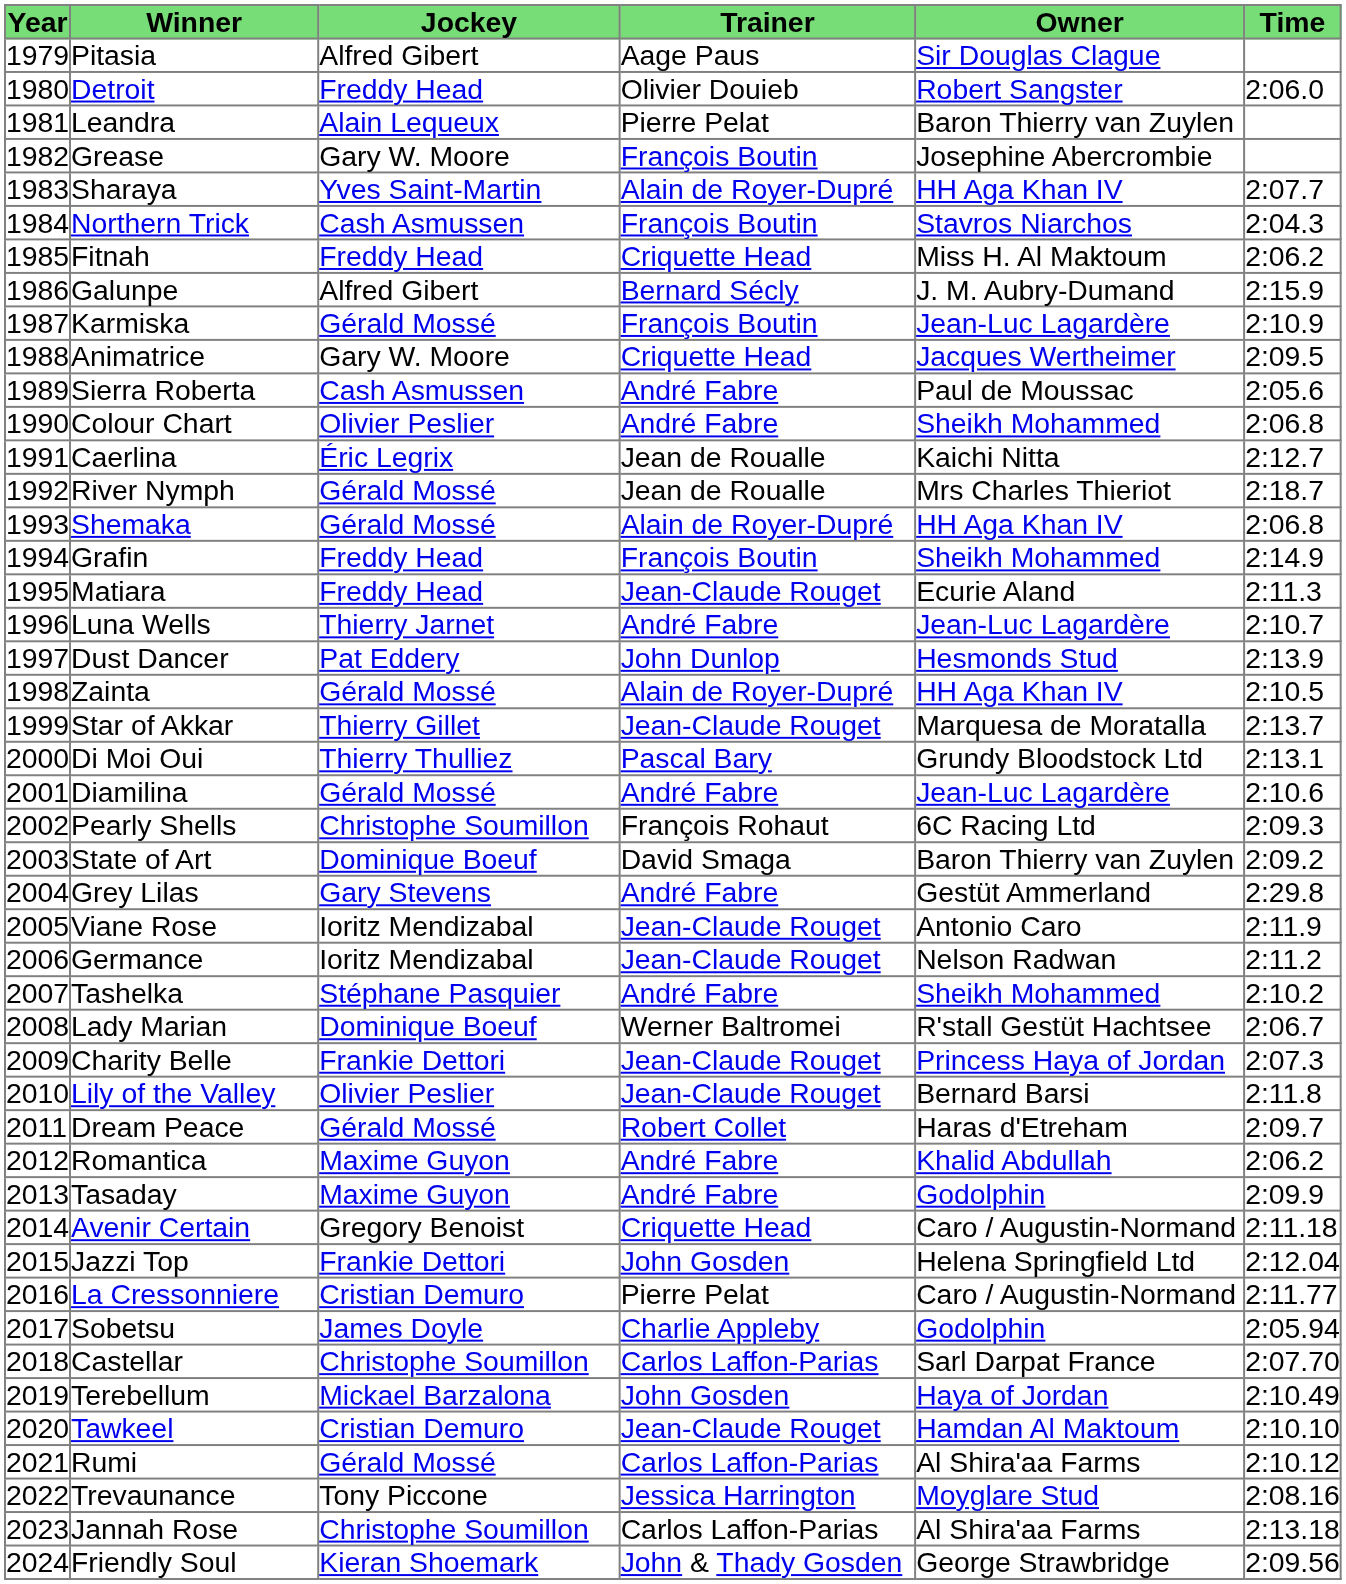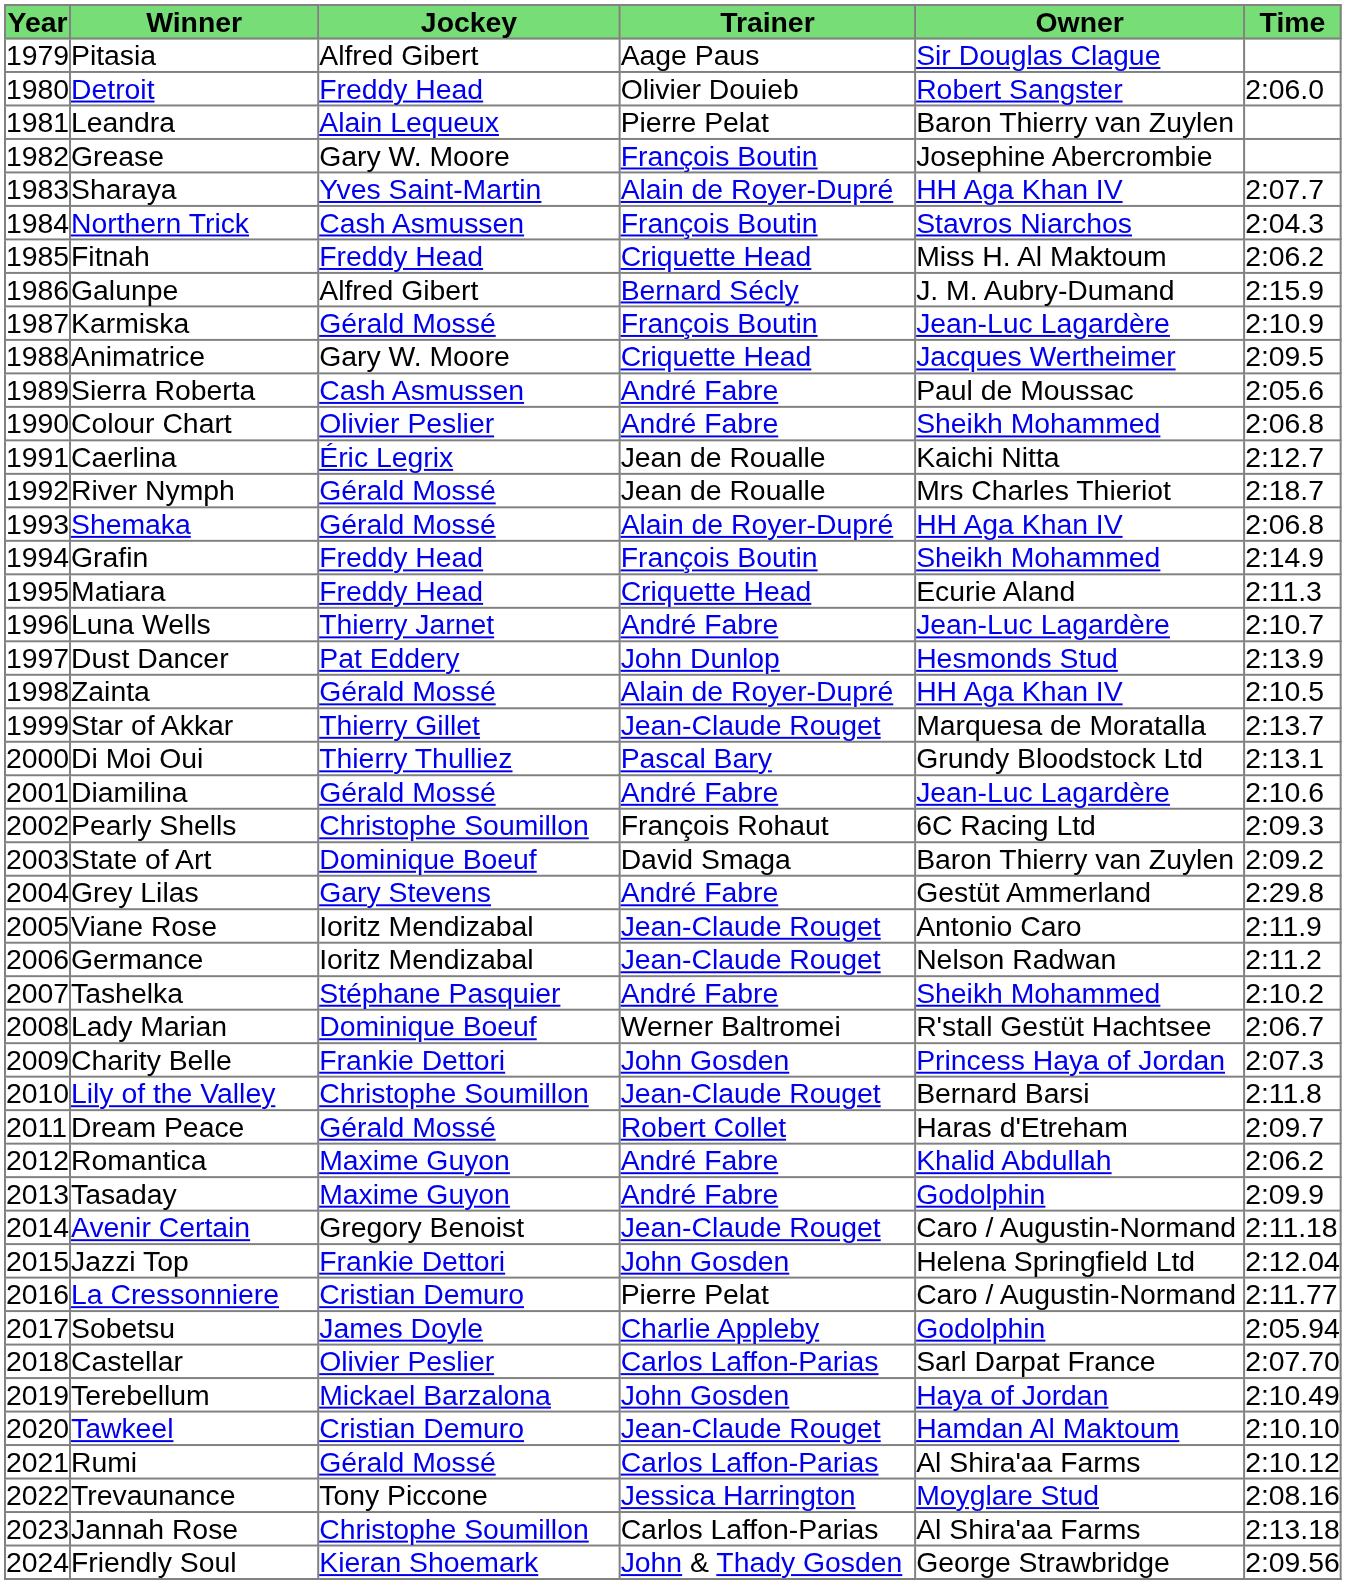Matiara | Trainer: Jean-Claude Rouget -> Criquette Head
Charity Belle | Trainer: Jean-Claude Rouget -> John Gosden
Lily of the Valley | Jockey: Olivier Peslier -> Christophe Soumillon
Avenir Certain | Trainer: Criquette Head -> Jean-Claude Rouget
Castellar | Jockey: Christophe Soumillon -> Olivier Peslier
